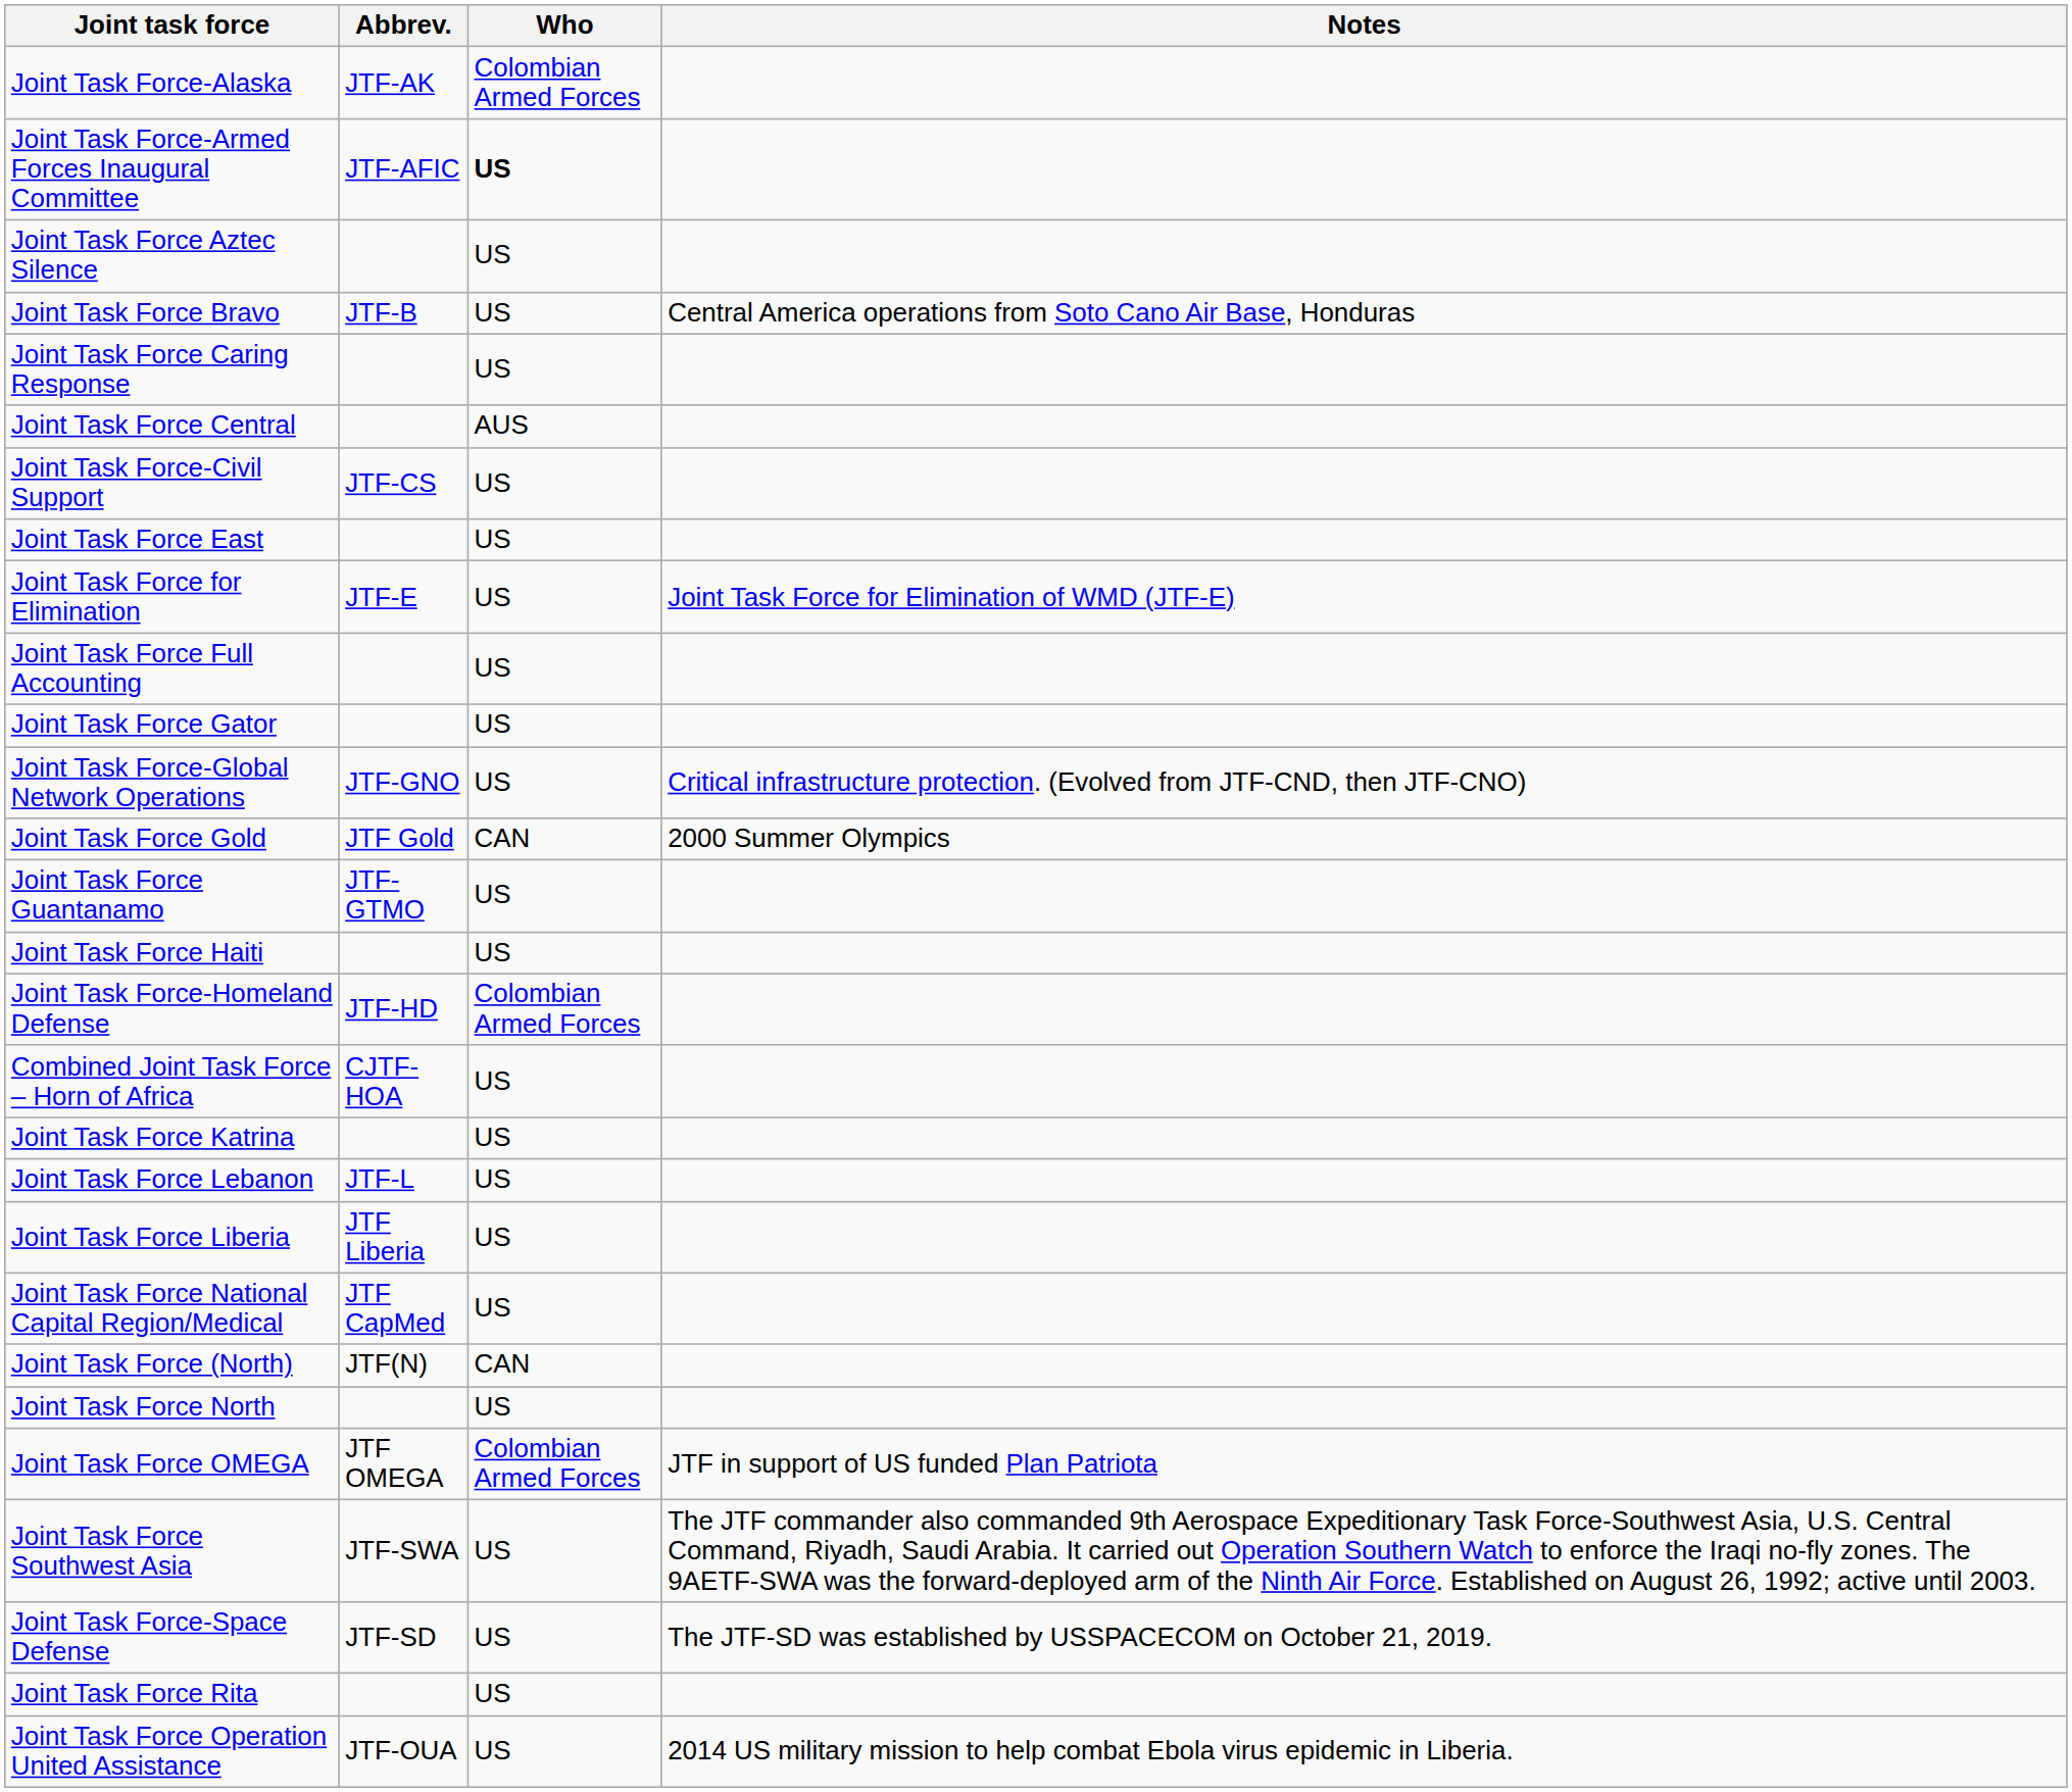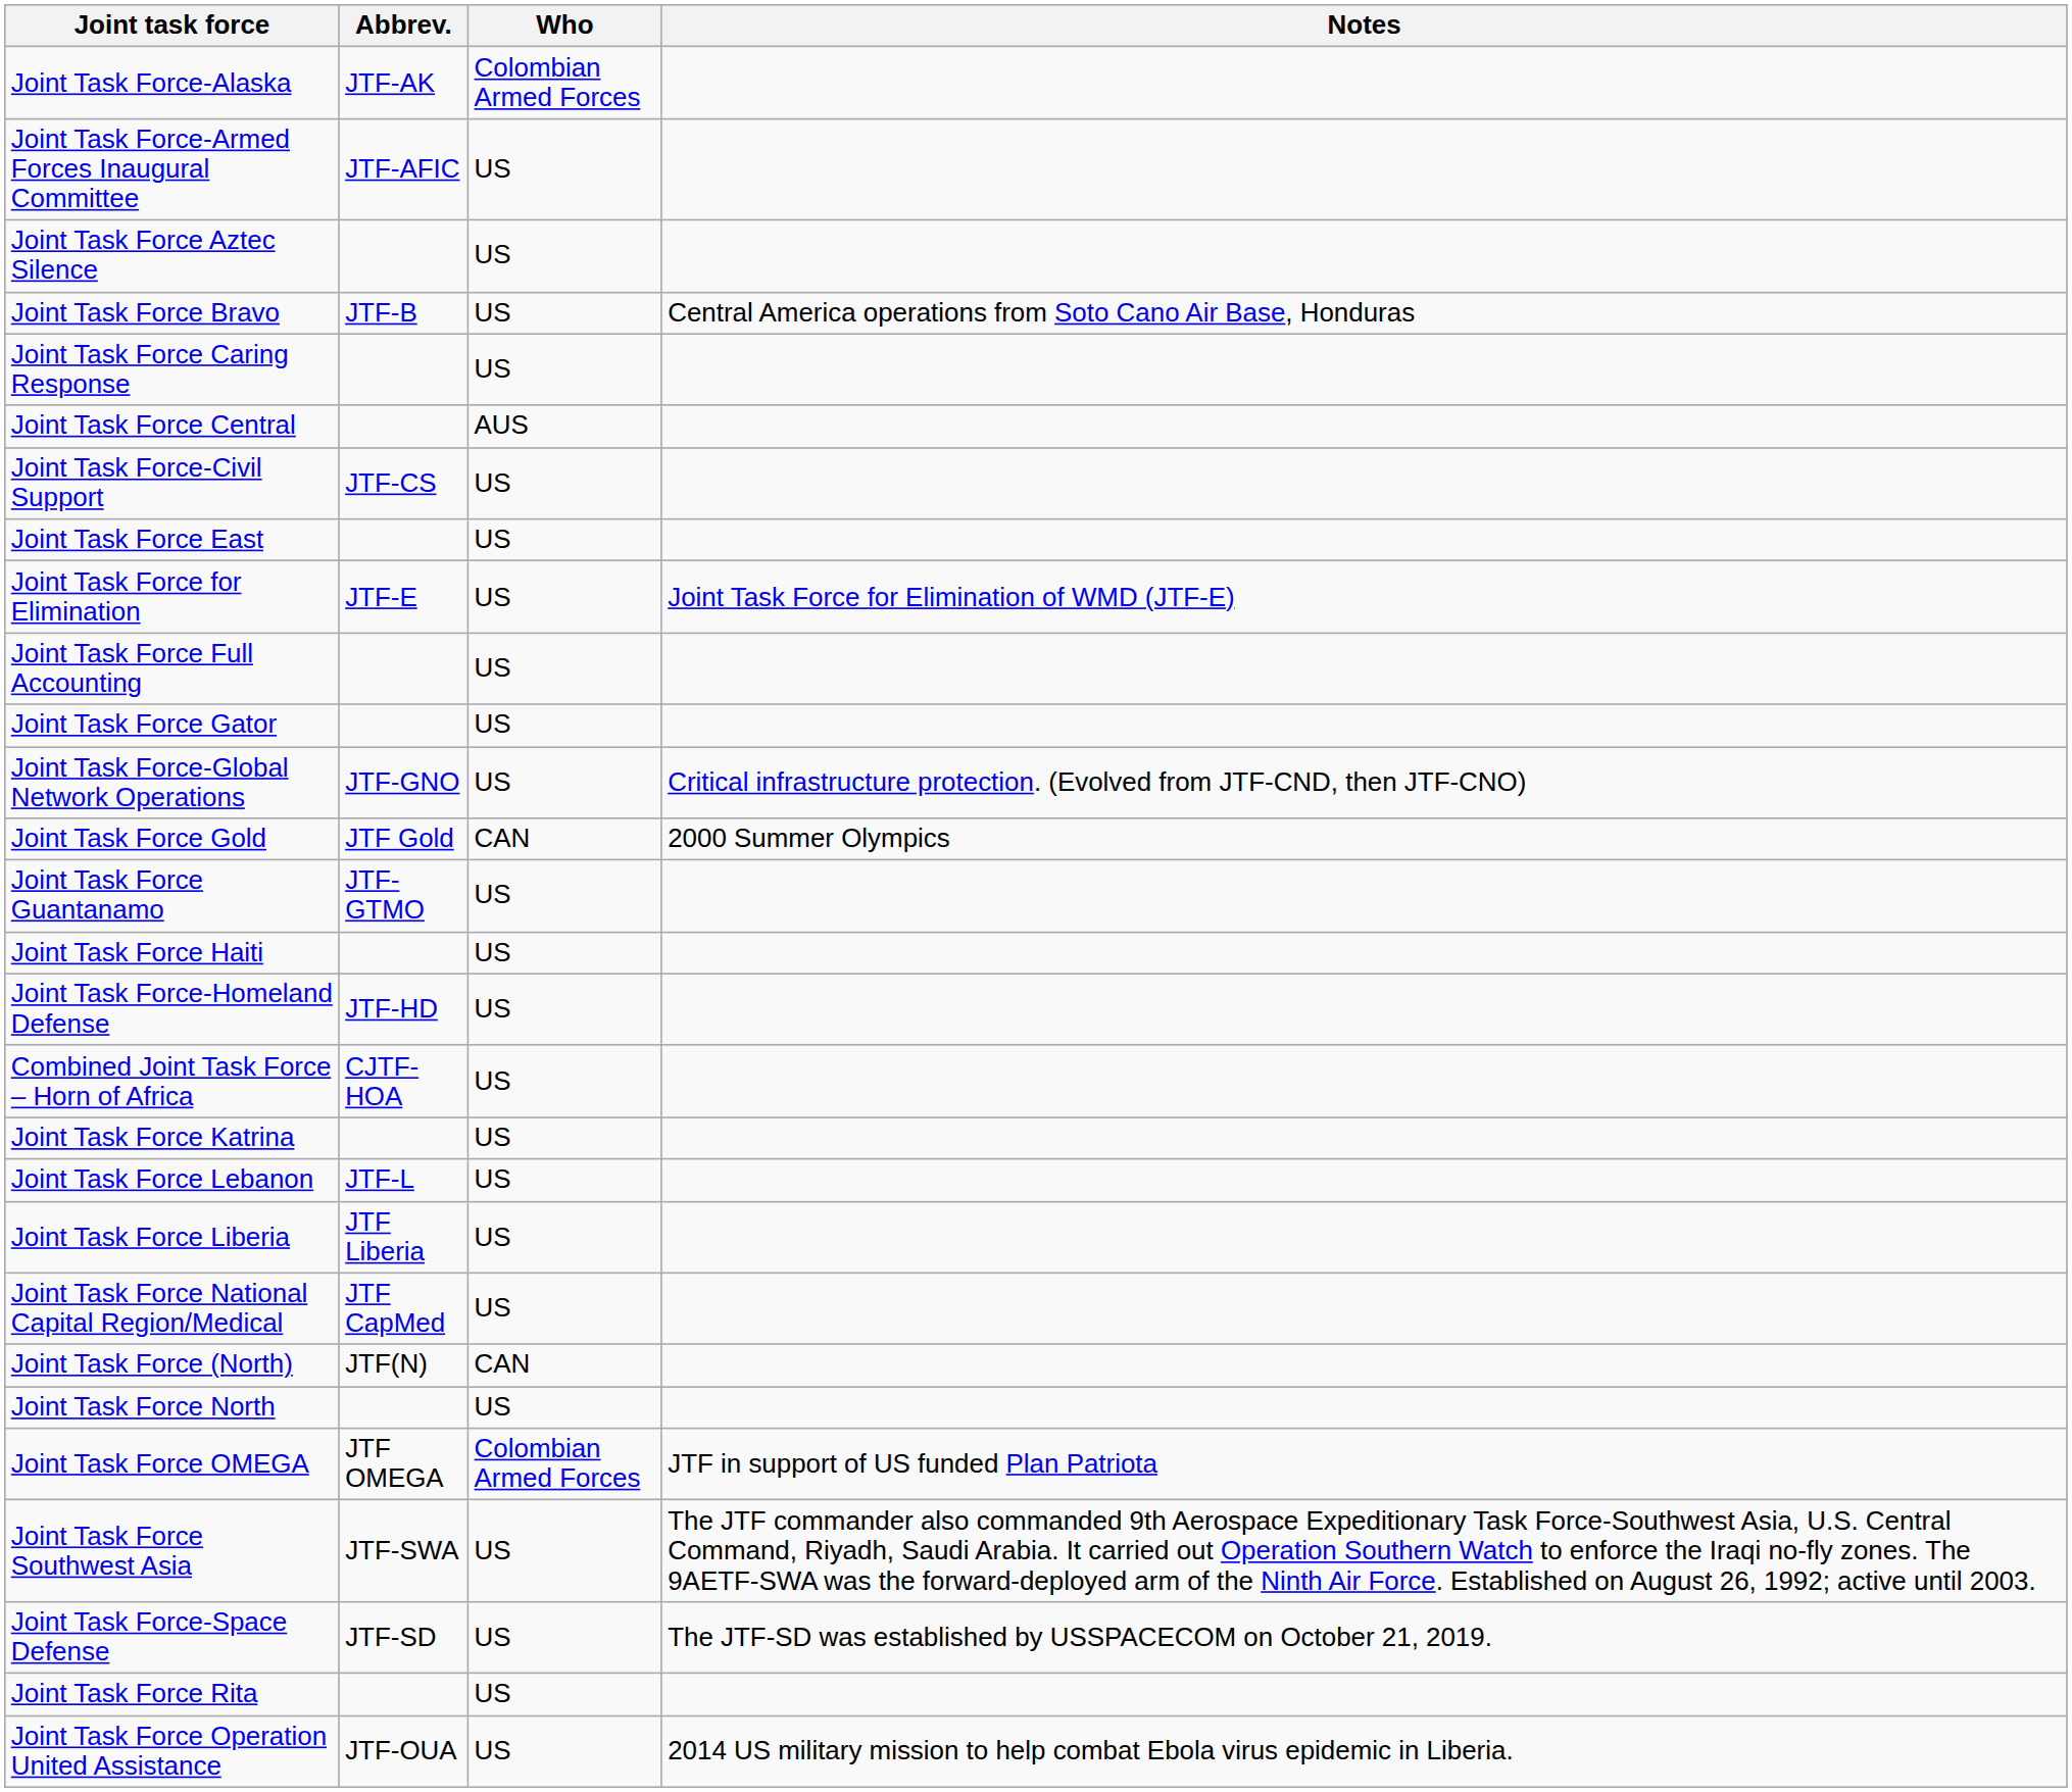Joint Task Force-Armed Forces Inaugural Committee | Who: bold -> normal
Joint Task Force-Homeland Defense | Who: Colombian Armed Forces -> US
